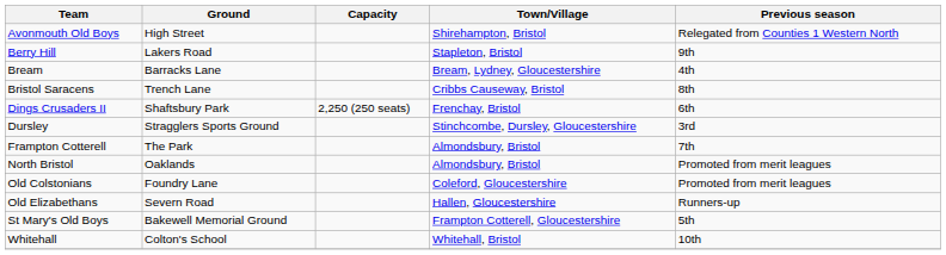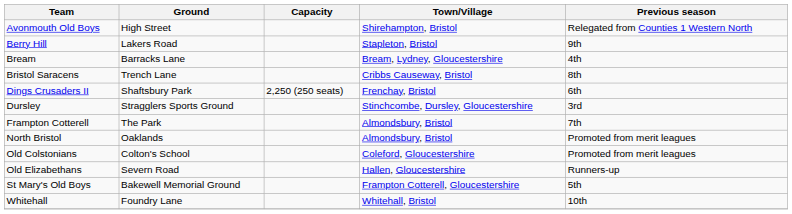Old Colstonians | Ground: Foundry Lane -> Colton's School
Whitehall | Ground: Colton's School -> Foundry Lane
